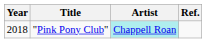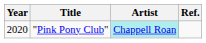"Pink Pony Club" | Year: 2018 -> 2020
